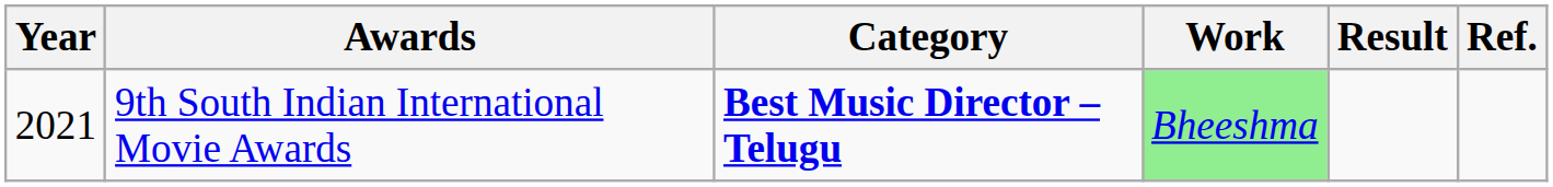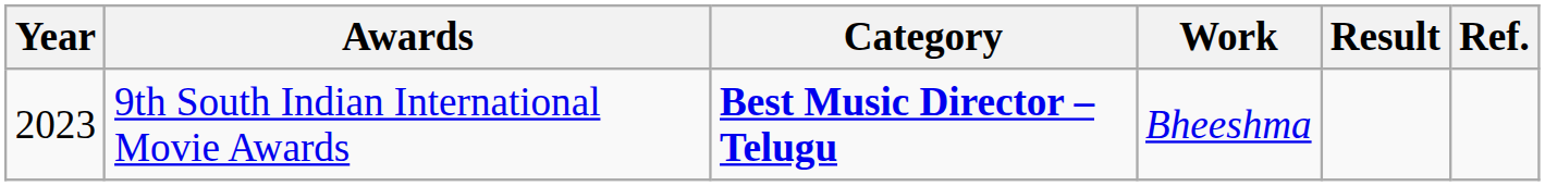9th South Indian International Movie Awards | Year: 2021 -> 2023
9th South Indian International Movie Awards | Work: lightgreen background -> no background
